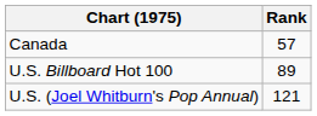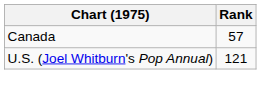- row: U.S. Billboard Hot 100 | 89
